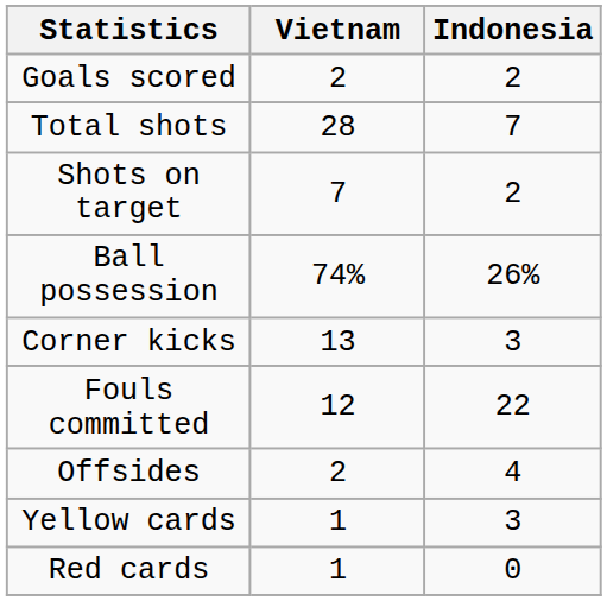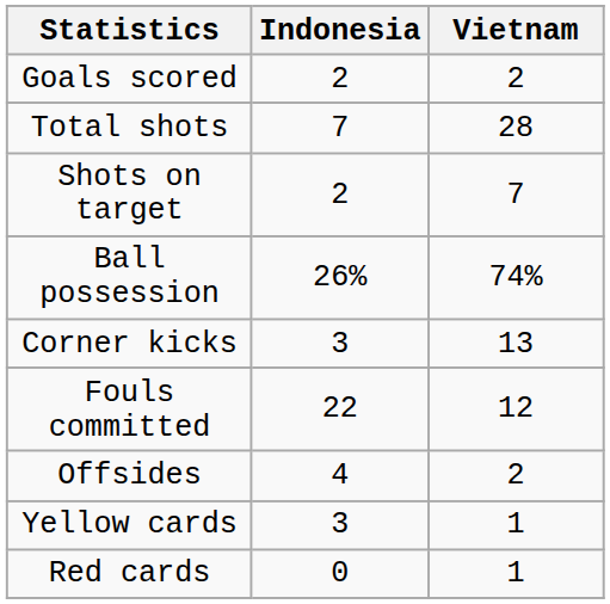columns swapped: Vietnam <-> Indonesia
